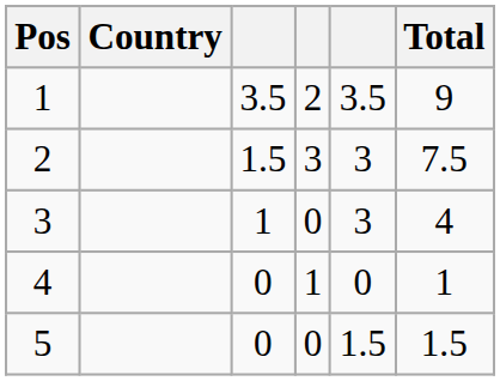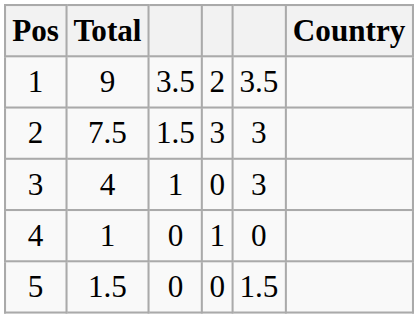columns swapped: Country <-> Total
